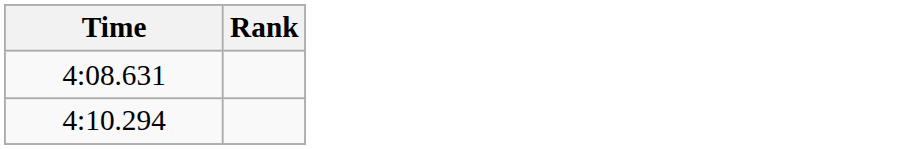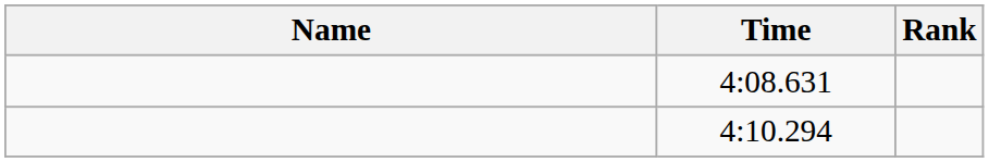+ column: Name
